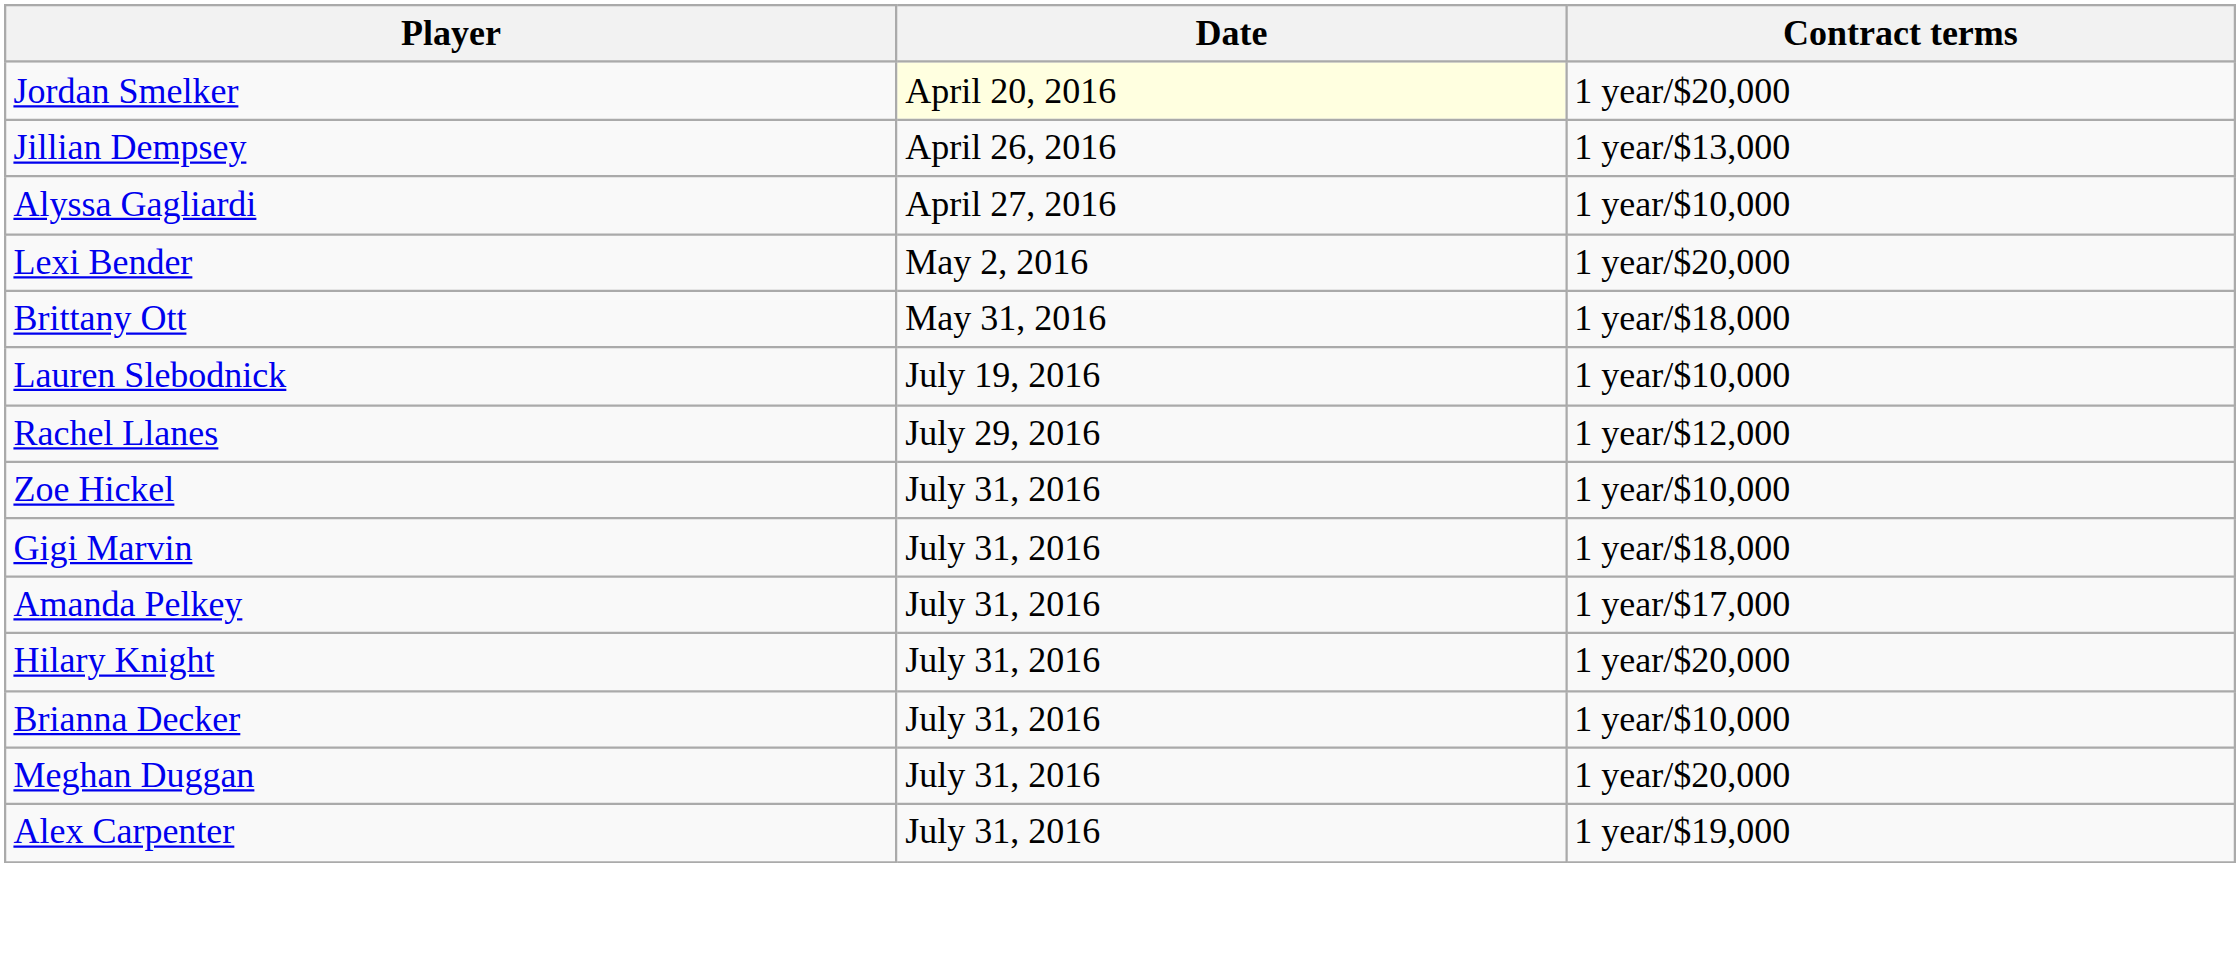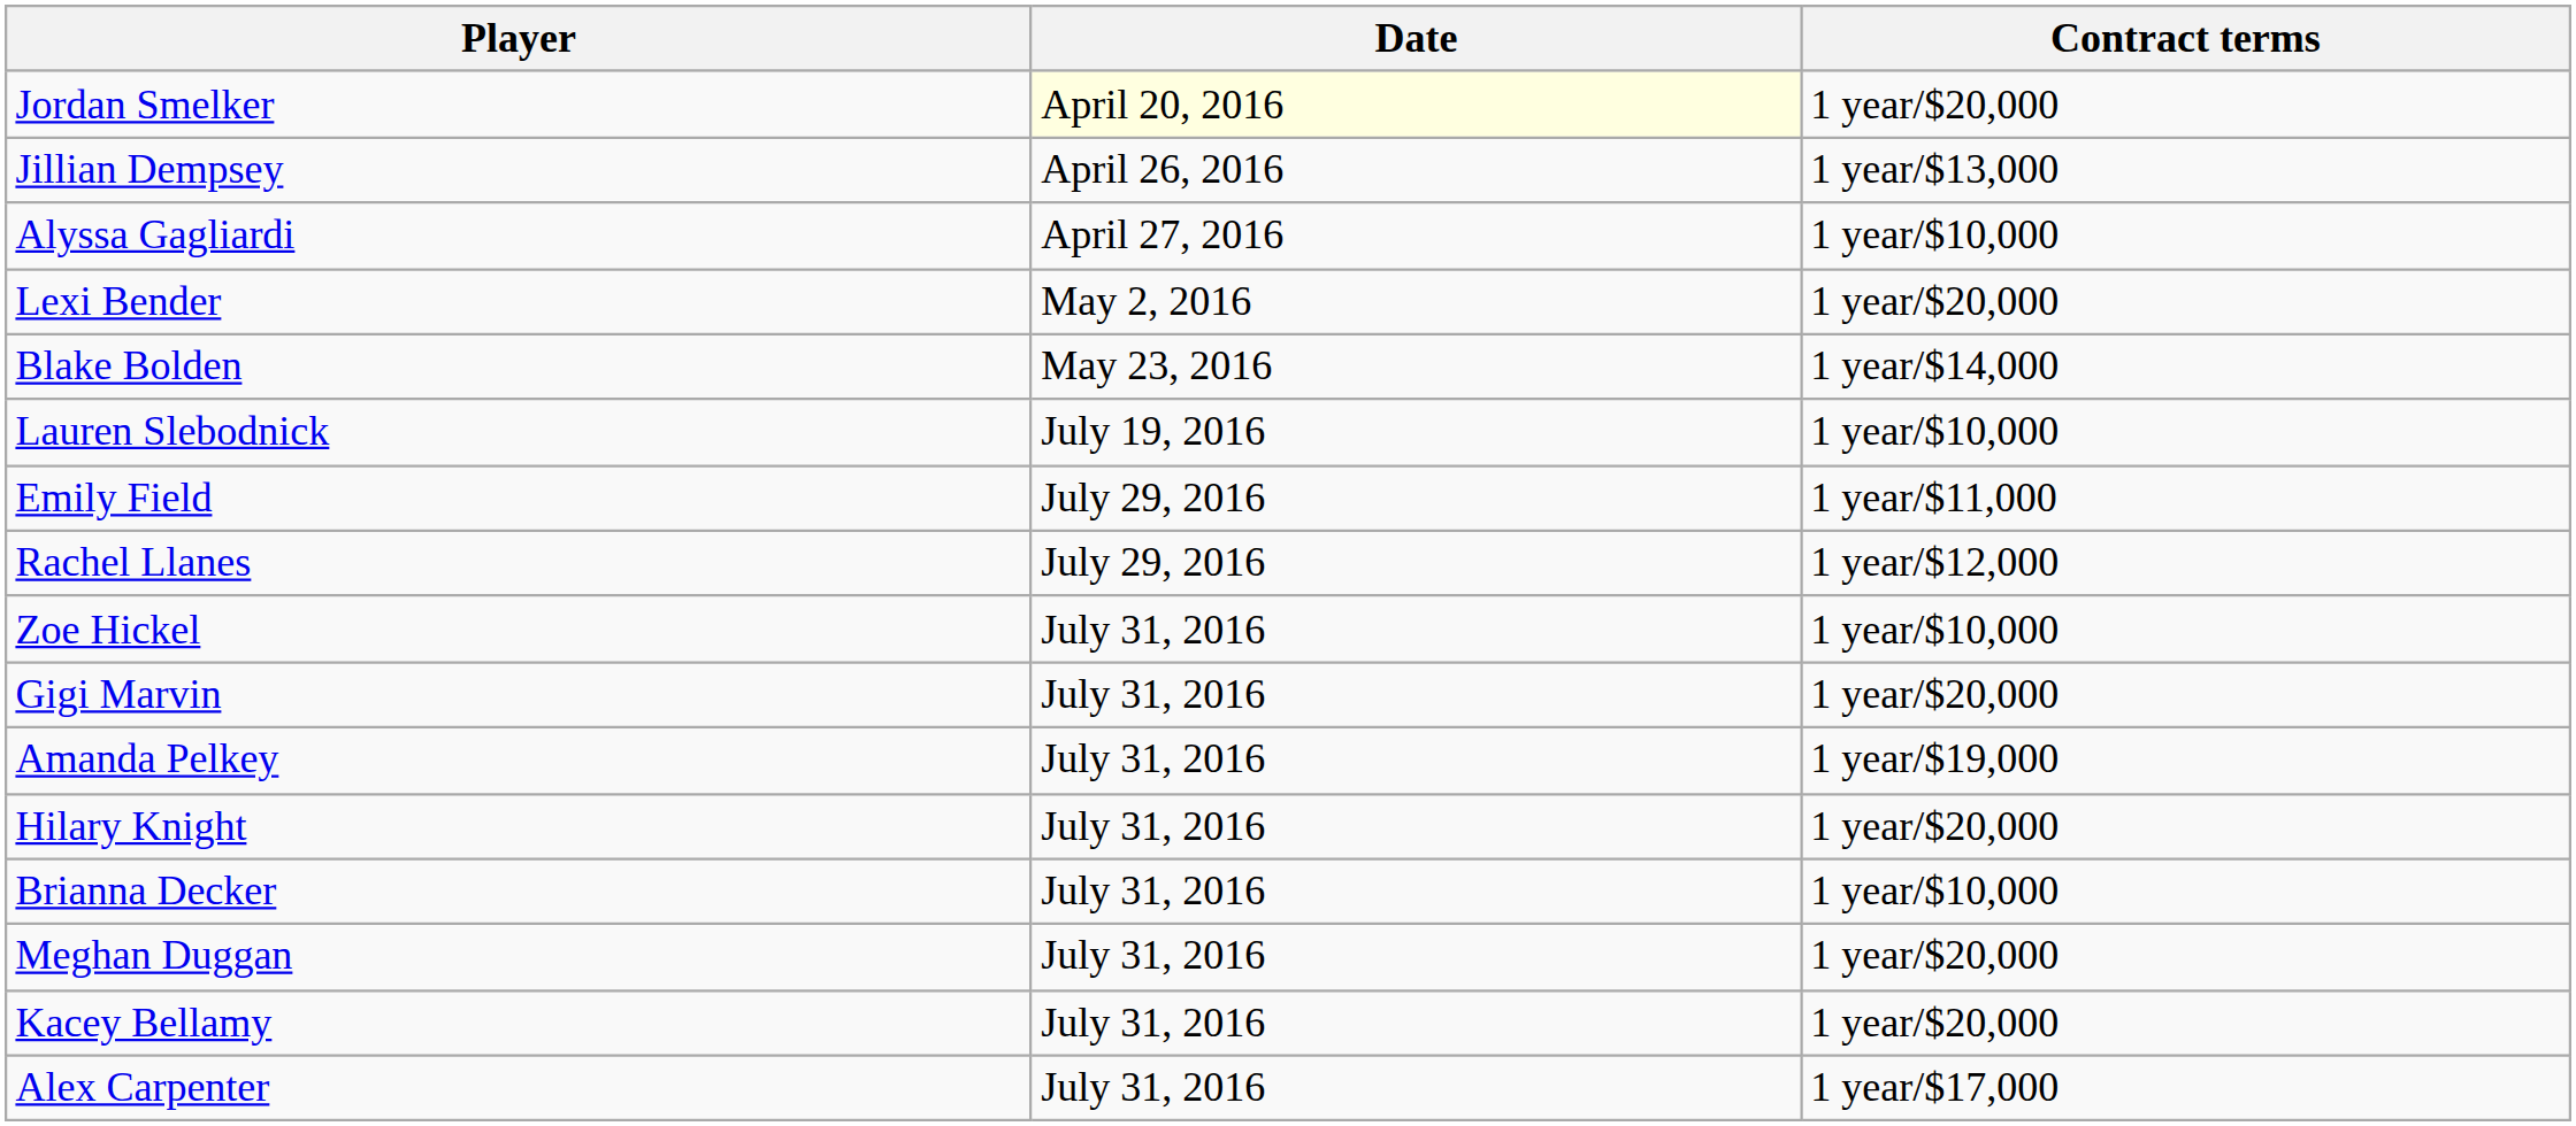+ row: Blake Bolden | May 23, 2016 | 1 year/$14,000
- row: Brittany Ott | May 31, 2016 | 1 year/$18,000
+ row: Emily Field | July 29, 2016 | 1 year/$11,000
Gigi Marvin | Contract terms: 1 year/$18,000 -> 1 year/$20,000
Amanda Pelkey | Contract terms: 1 year/$17,000 -> 1 year/$19,000
+ row: Kacey Bellamy | July 31, 2016 | 1 year/$20,000
Alex Carpenter | Contract terms: 1 year/$19,000 -> 1 year/$17,000
